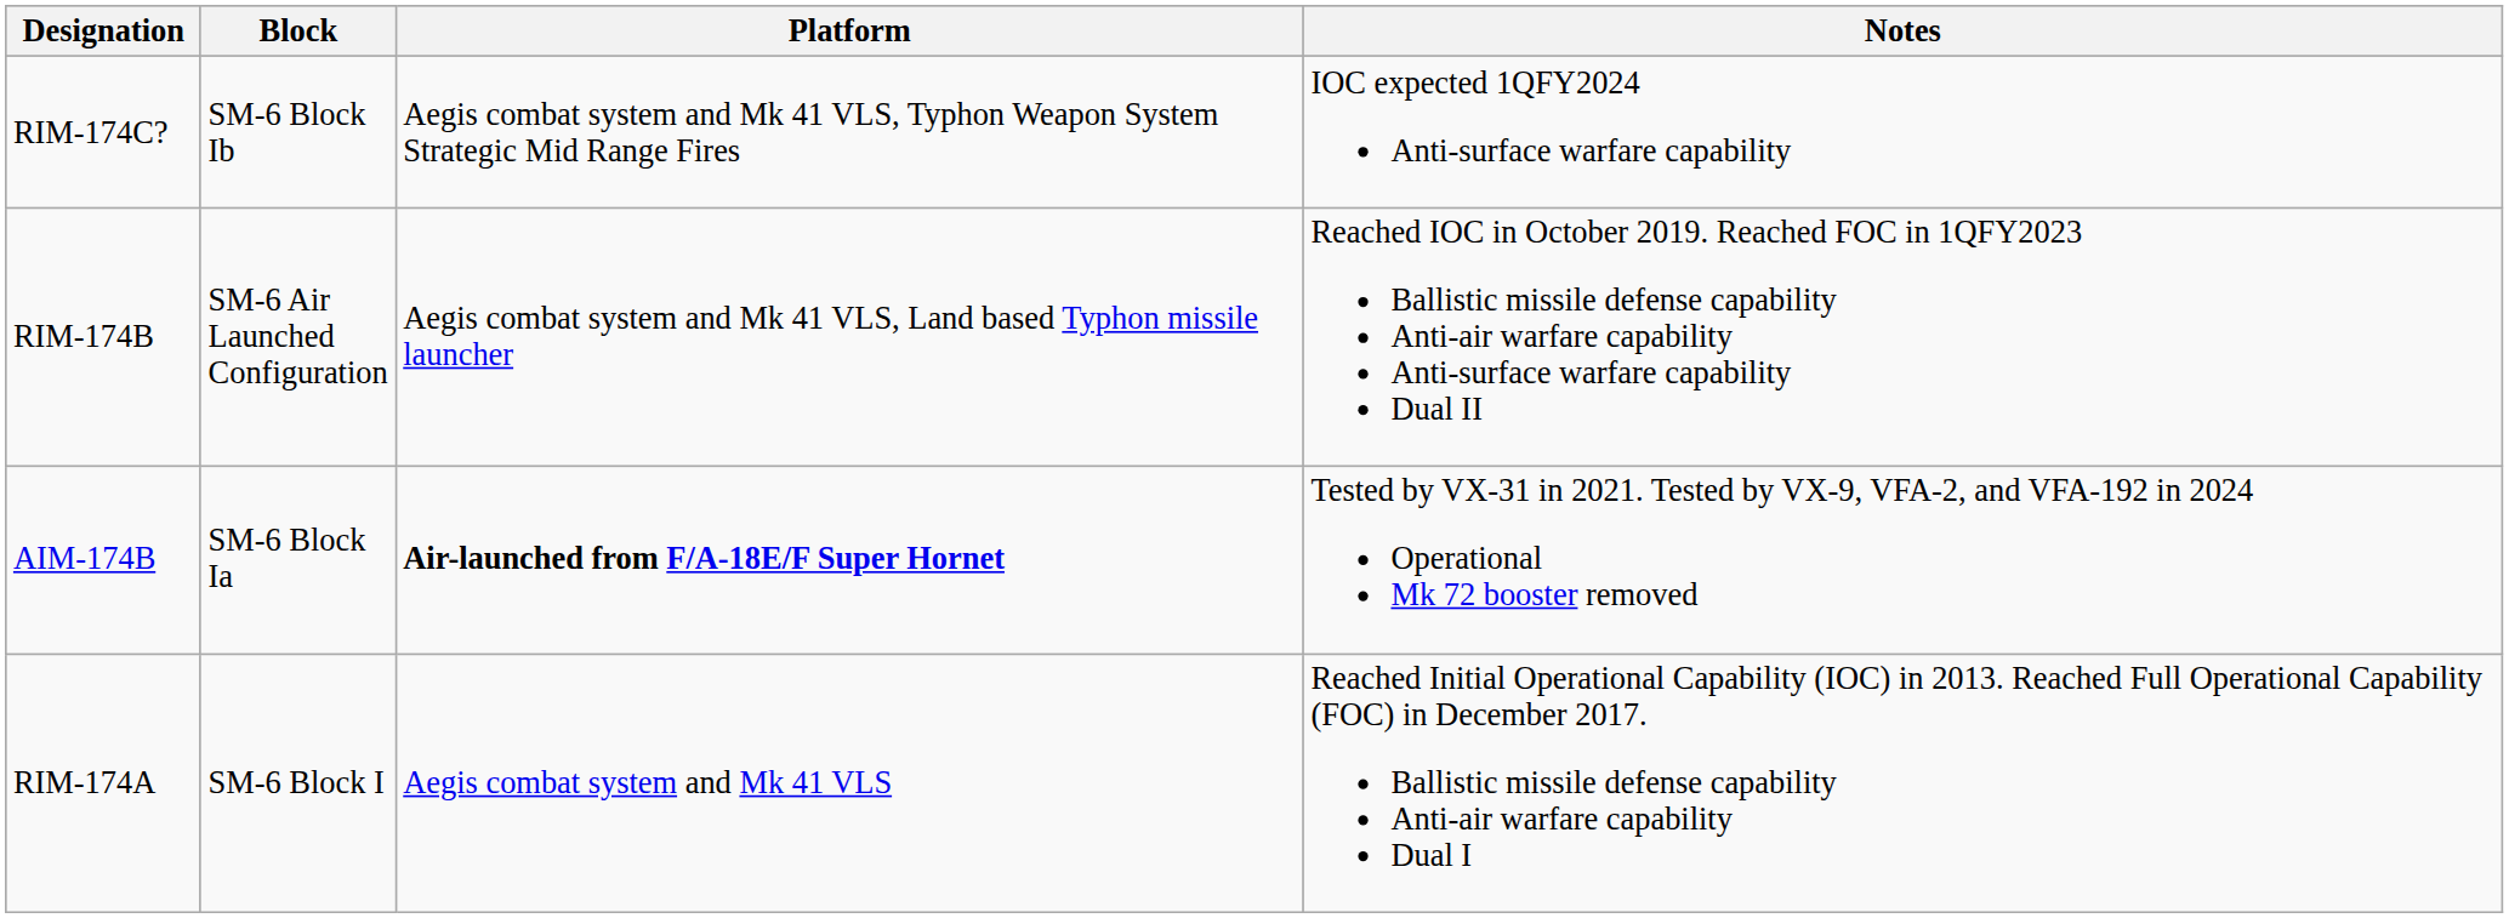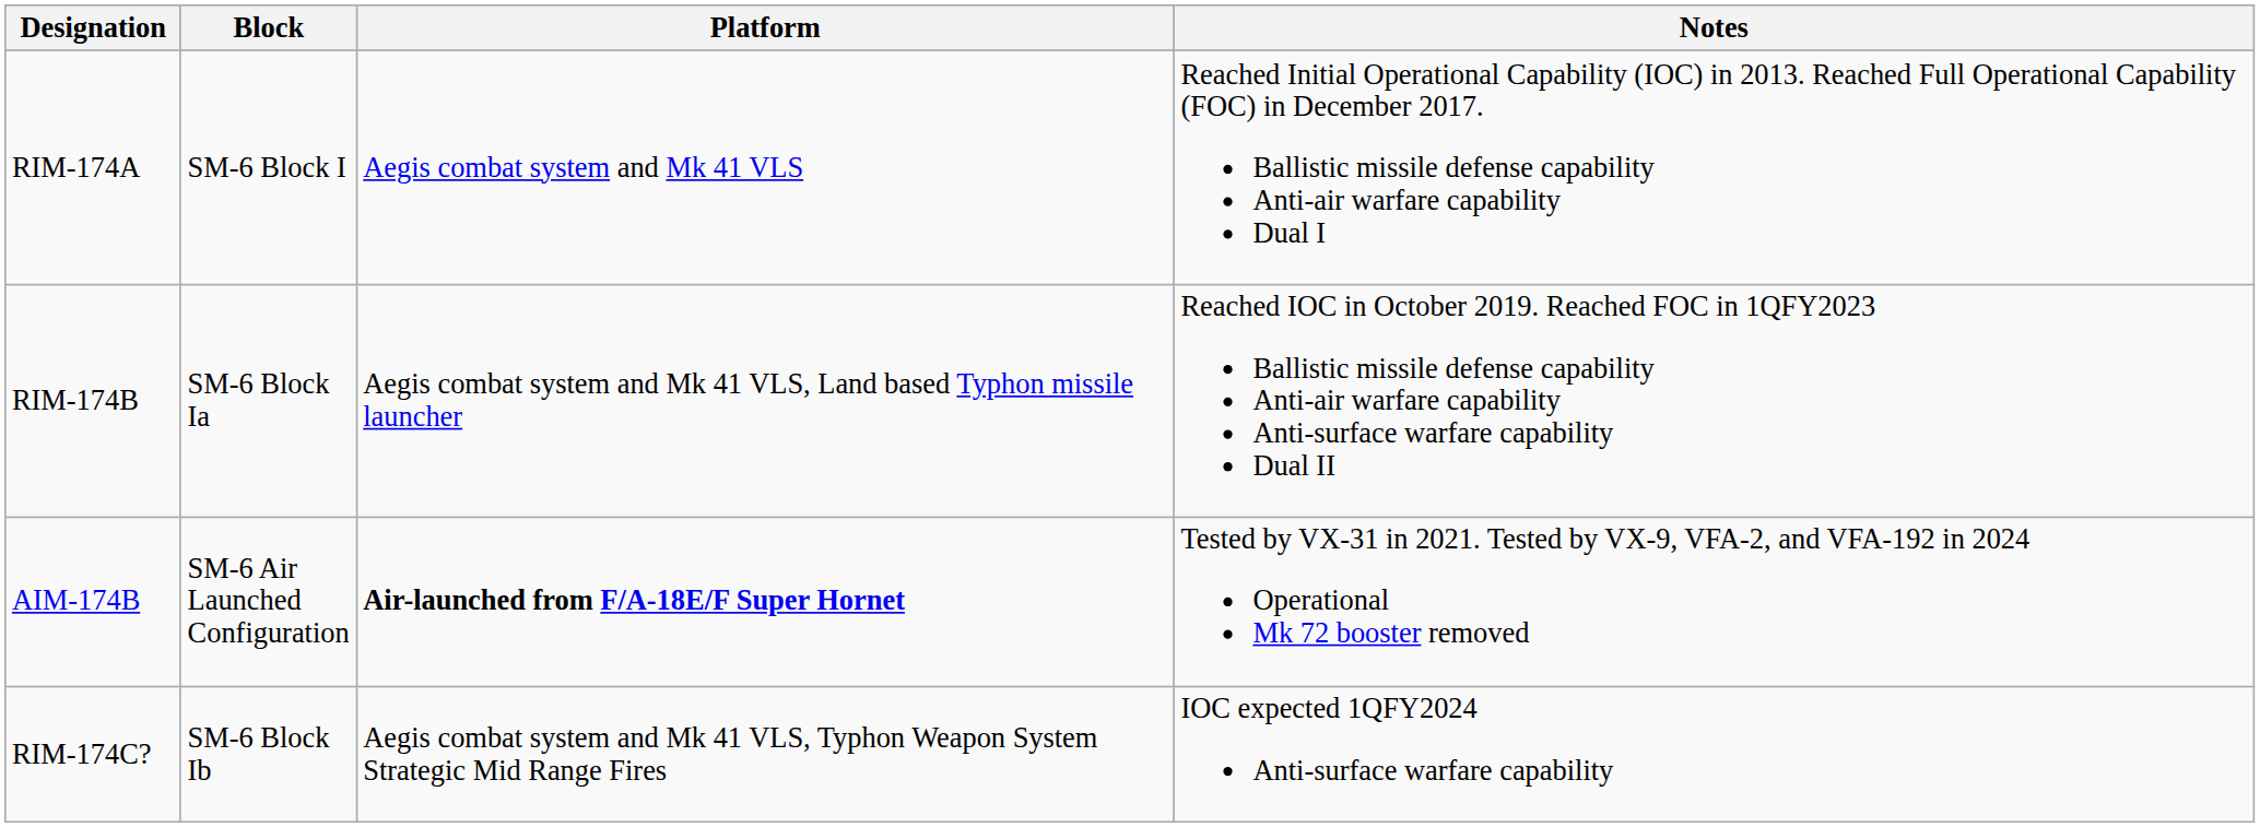rows swapped: RIM-174A <-> RIM-174C?
RIM-174B | Block: SM-6 Air Launched Configuration -> SM-6 Block Ia
AIM-174B | Block: SM-6 Block Ia -> SM-6 Air Launched Configuration
